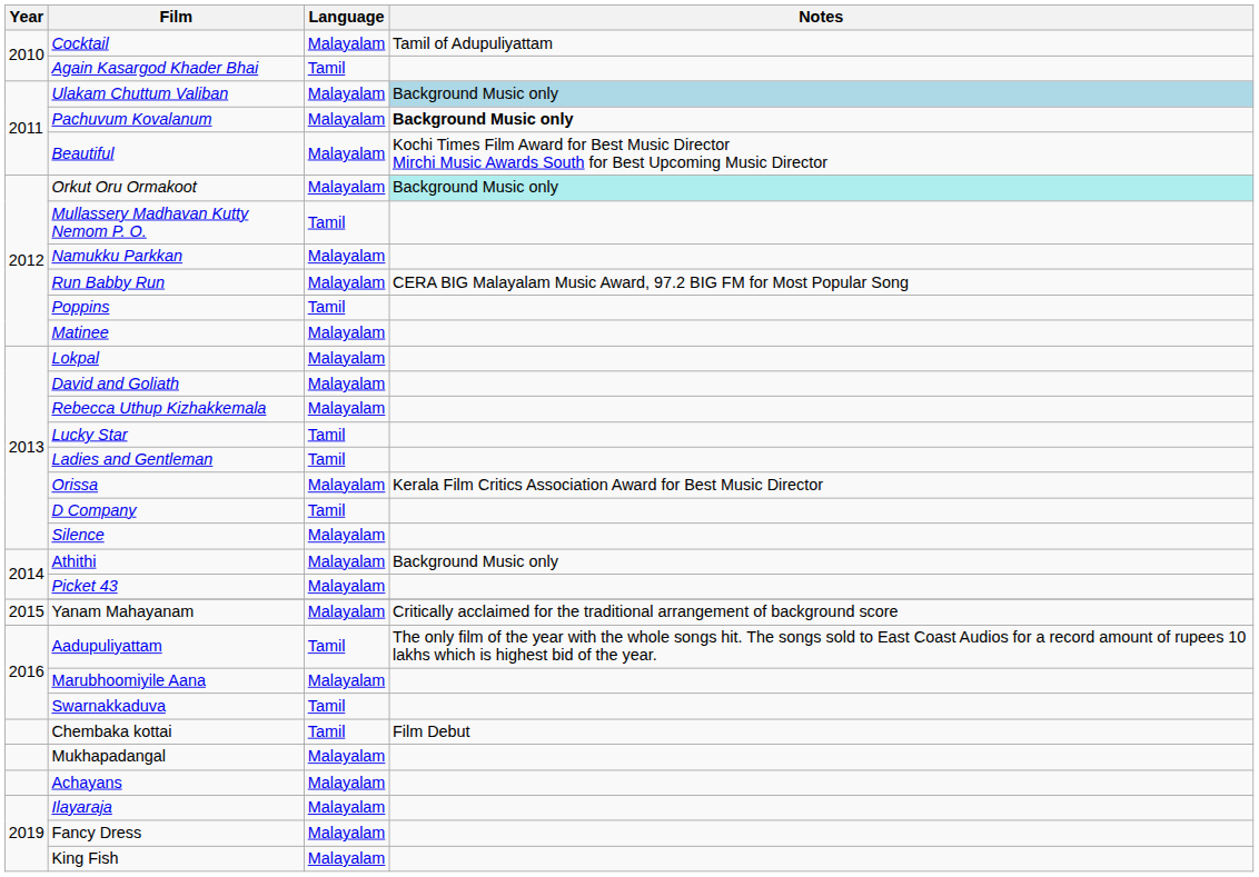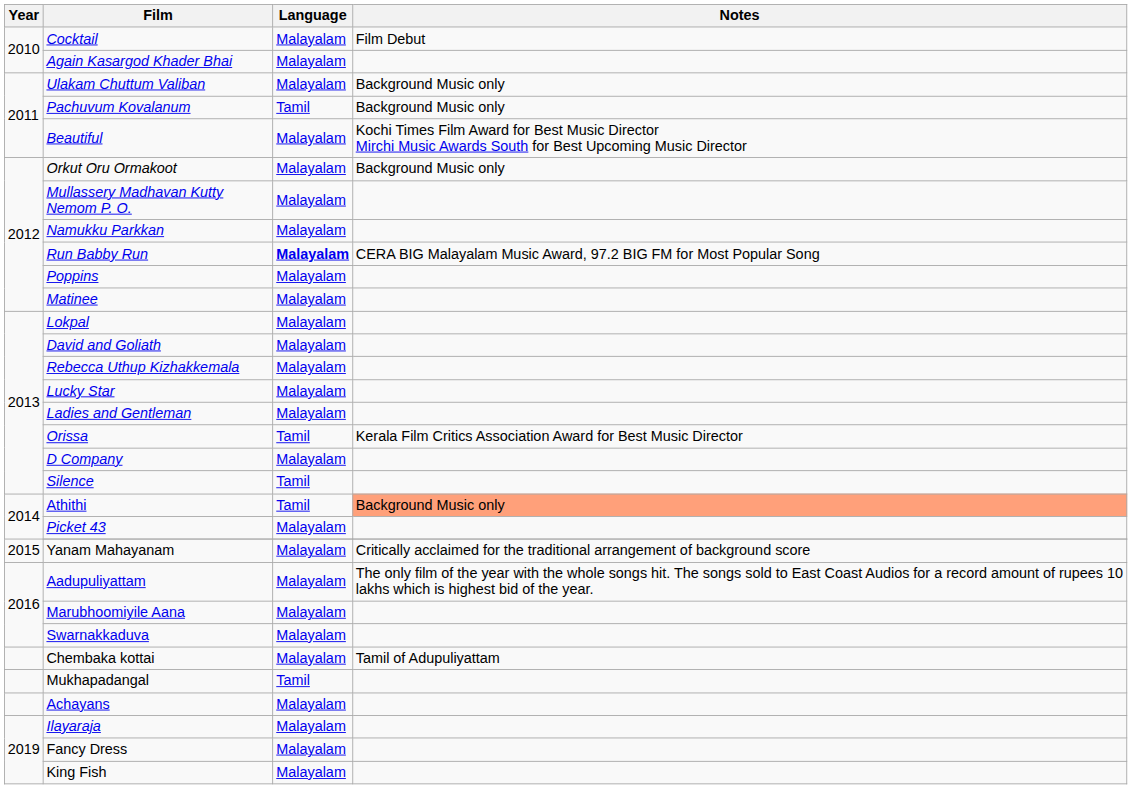Cocktail | Notes: Tamil of Adupuliyattam -> Film Debut
Again Kasargod Khader Bhai | Language: Tamil -> Malayalam
Ulakam Chuttum Valiban | Notes: lightblue background -> no background
Pachuvum Kovalanum | Language: Malayalam -> Tamil
Pachuvum Kovalanum | Notes: bold -> normal
Orkut Oru Ormakoot | Notes: paleturquoise background -> no background
Mullassery Madhavan Kutty Nemom P. O. | Language: Tamil -> Malayalam
Run Babby Run | Language: normal -> bold
Poppins | Language: Tamil -> Malayalam
Lucky Star | Language: Tamil -> Malayalam
Ladies and Gentleman | Language: Tamil -> Malayalam
Orissa | Language: Malayalam -> Tamil
D Company | Language: Tamil -> Malayalam
Silence | Language: Malayalam -> Tamil
Athithi | Language: Malayalam -> Tamil
Athithi | Notes: no background -> lightsalmon background
Aadupuliyattam | Language: Tamil -> Malayalam
Swarnakkaduva | Language: Tamil -> Malayalam
Chembaka kottai | Language: Tamil -> Malayalam
Chembaka kottai | Notes: Film Debut -> Tamil of Adupuliyattam
Mukhapadangal | Language: Malayalam -> Tamil
